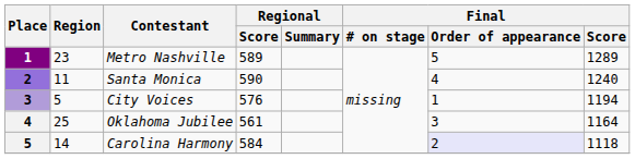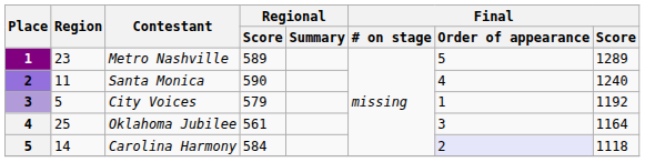City Voices | Regional / Score: 576 -> 579
City Voices | Final / Score: 1194 -> 1192
